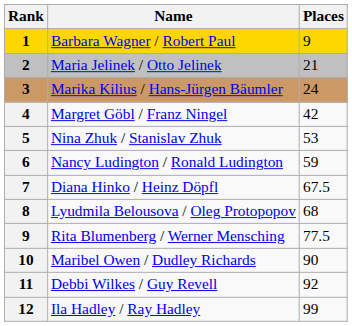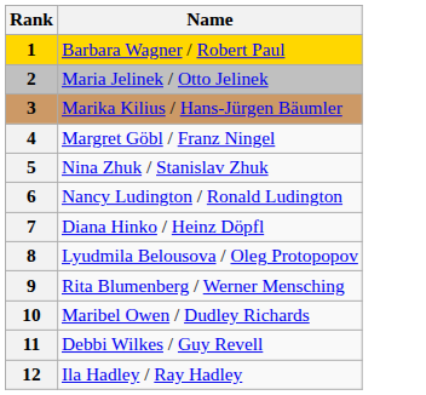- column: Places | 9 | 21 | 24 | 42 | 53 | 59 | 67.5 | 68 | 77.5 | 90 | 92 | 99
